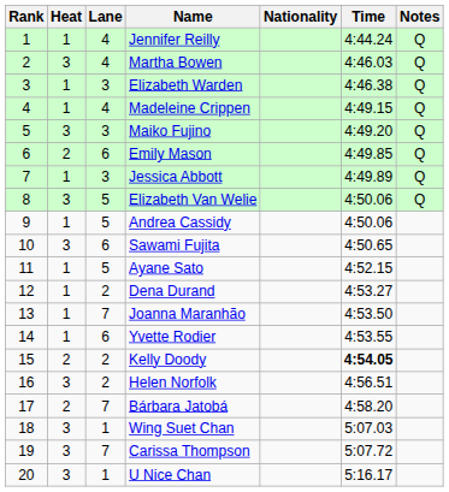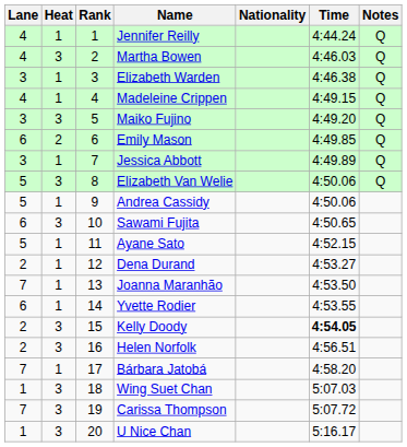columns swapped: Rank <-> Lane
Kelly Doody | Heat: 2 -> 3
Bárbara Jatobá | Heat: 2 -> 1
